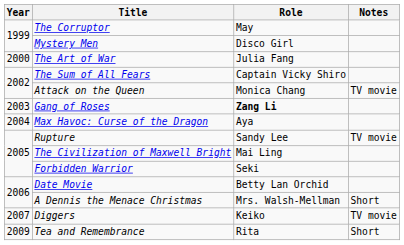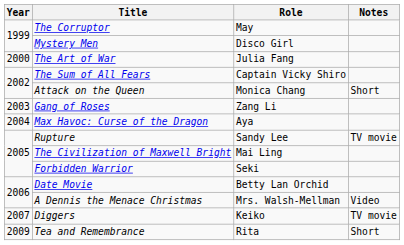Attack on the Queen | Notes: TV movie -> Short
Gang of Roses | Role: bold -> normal
A Dennis the Menace Christmas | Notes: Short -> Video
